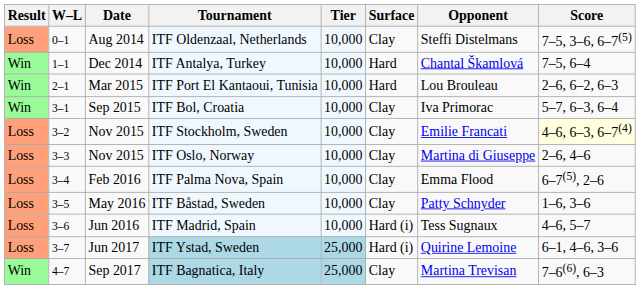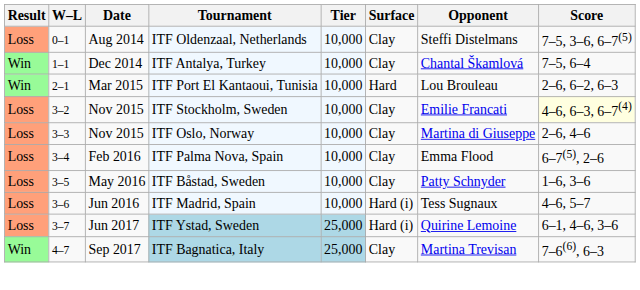ITF Antalya, Turkey | Surface: Hard -> Clay
- row: Win | 3–1 | Sep 2015 | ITF Bol, Croatia | 10,000 | Clay | Iva Primorac | 5–7, 6–3, 6–4
